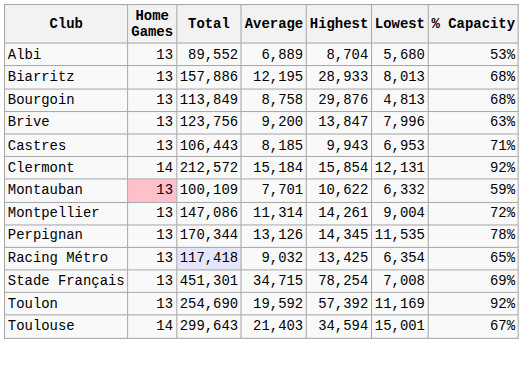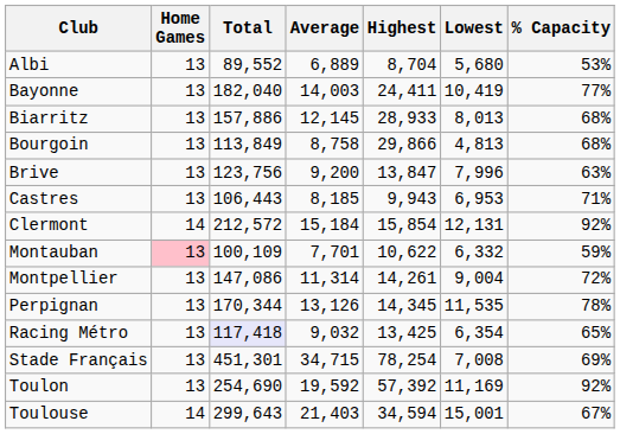+ row: Bayonne | 13 | 182,040 | 14,003 | 24,411 | 10,419 | 77%
Biarritz | Average: 12,195 -> 12,145
Bourgoin | Highest: 29,876 -> 29,866
